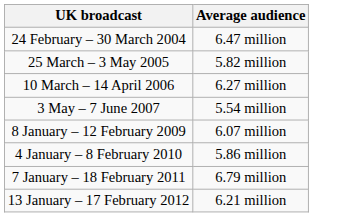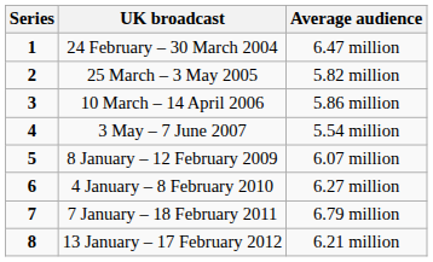+ column: Series | 1 | 2 | 3 | 4 | 5 | 6 | 7 | 8
10 March – 14 April 2006 | Average audience: 6.27 million -> 5.86 million
4 January – 8 February 2010 | Average audience: 5.86 million -> 6.27 million
